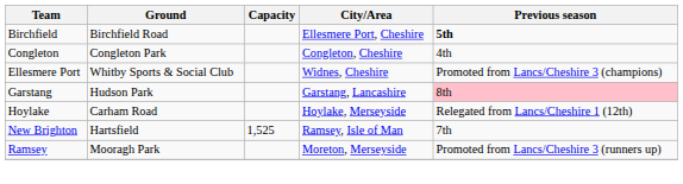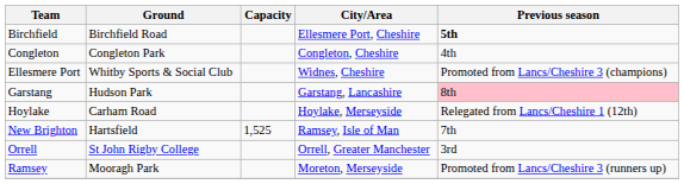+ row: Orrell | St John Rigby College | Orrell, Greater Manchester | 3rd
